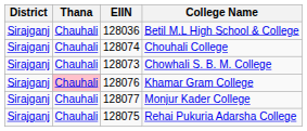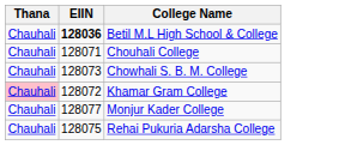- column: District | Sirajganj | Sirajganj | Sirajganj | Sirajganj | Sirajganj | Sirajganj
Betil M.L High School & College | EIIN: normal -> bold
Chouhali College | EIIN: 128074 -> 128071
Khamar Gram College | EIIN: 128076 -> 128072
